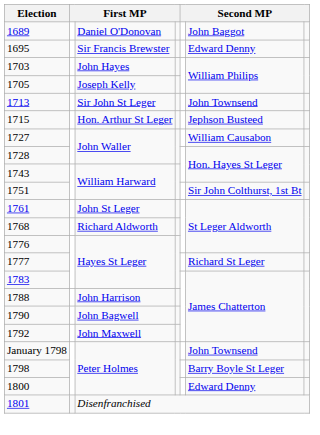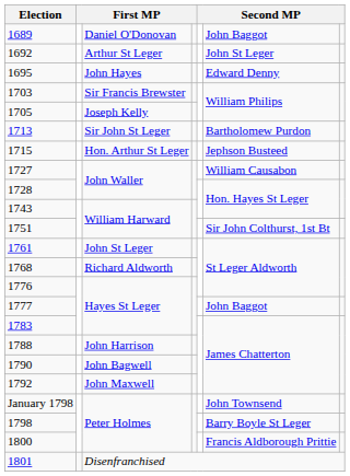+ row: 1692 | Arthur St Leger | John St Leger
1695 | column 3: Sir Francis Brewster -> John Hayes
1703 | column 3: John Hayes -> Sir Francis Brewster
1713 | column 6: John Townsend -> Bartholomew Purdon
1777 | column 6: Richard St Leger -> John Baggot
1800 | column 6: Edward Denny -> Francis Aldborough Prittie
